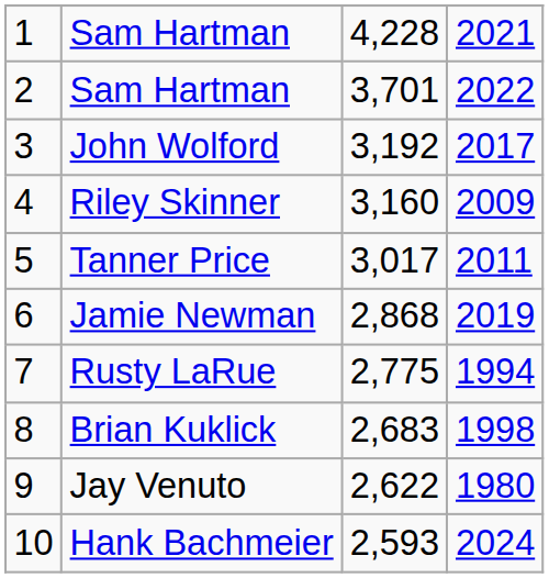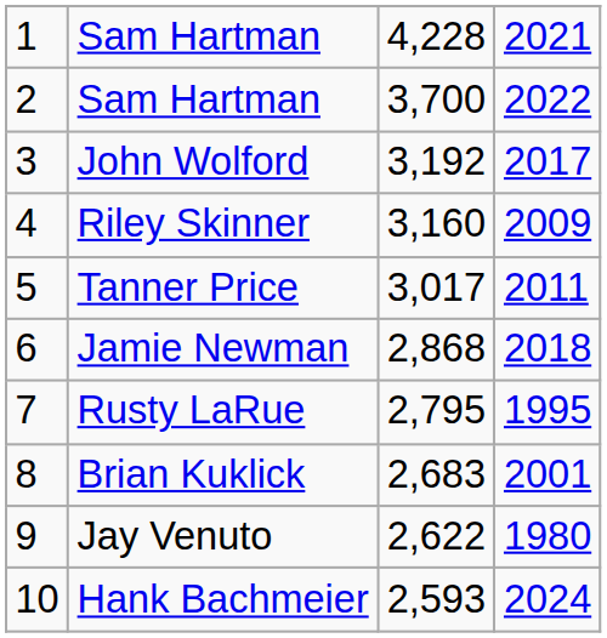2 / Sam Hartman | column 3: 3,701 -> 3,700
Jamie Newman | column 4: 2019 -> 2018
Rusty LaRue | column 3: 2,775 -> 2,795
Rusty LaRue | column 4: 1994 -> 1995
Brian Kuklick | column 4: 1998 -> 2001
